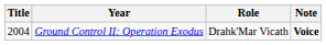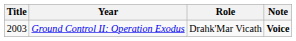Ground Control II: Operation Exodus | Title: 2004 -> 2003
